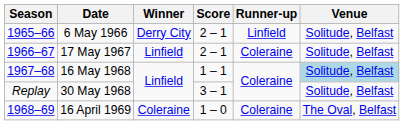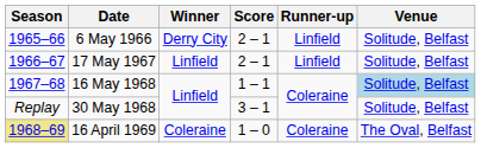17 May 1967 | Runner-up: Coleraine -> Linfield
16 April 1969 | Season: no background -> khaki background
